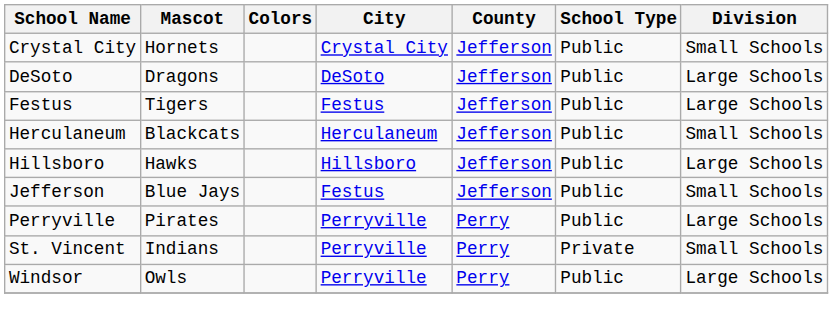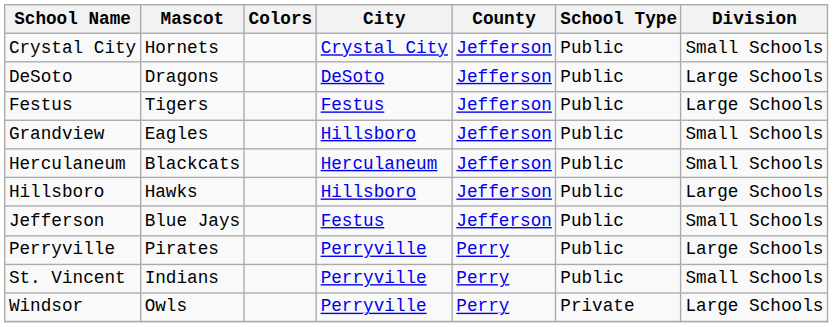+ row: Grandview | Eagles | Hillsboro | Jefferson | Public | Small Schools
St. Vincent | School Type: Private -> Public
Windsor | School Type: Public -> Private
